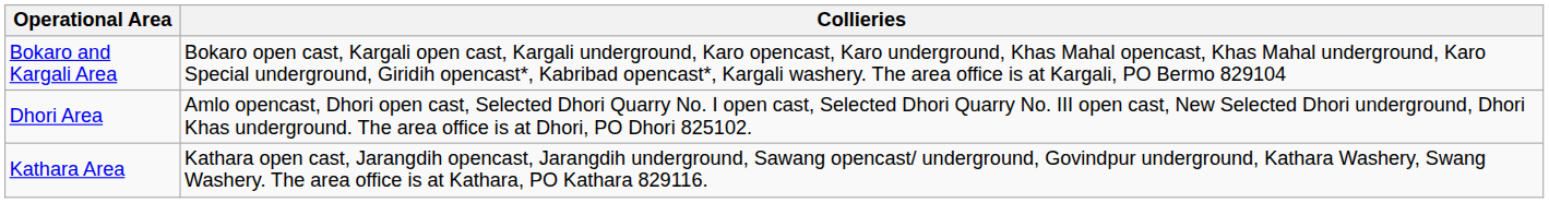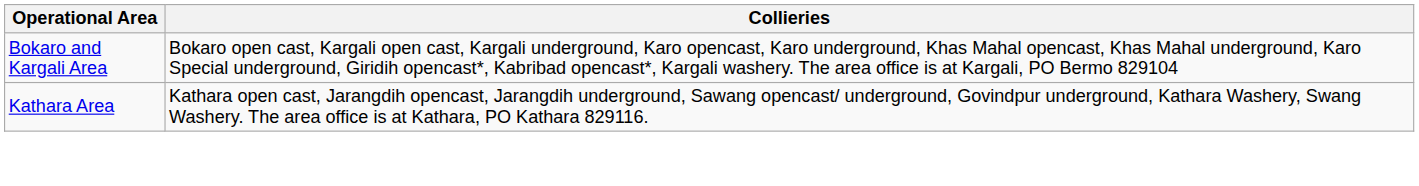- row: Dhori Area | Amlo opencast, Dhori open cast, Selected Dhori Quarry No. I open cast, Selected Dhori Quarry No. III open cast, New Selected Dhori underground, Dhori Khas underground. The area office is at Dhori, PO Dhori 825102.
